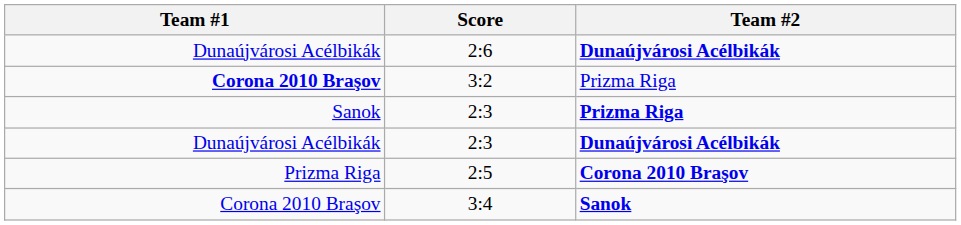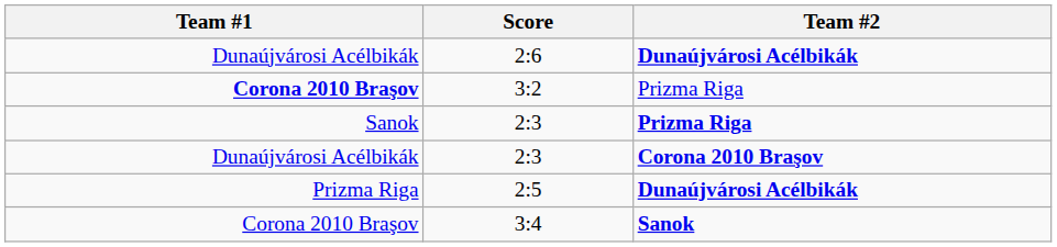Dunaújvárosi Acélbikák / 2:3 | Team #2: Dunaújvárosi Acélbikák -> Corona 2010 Braşov
2:5 | Team #2: Corona 2010 Braşov -> Dunaújvárosi Acélbikák
